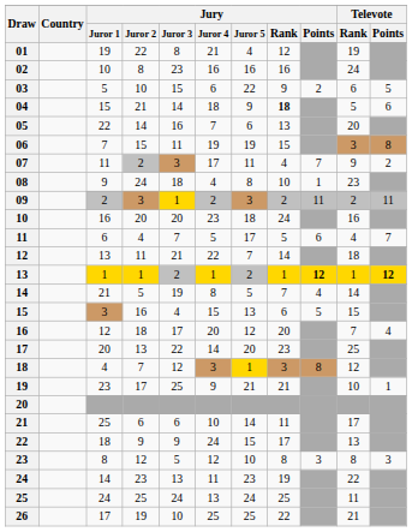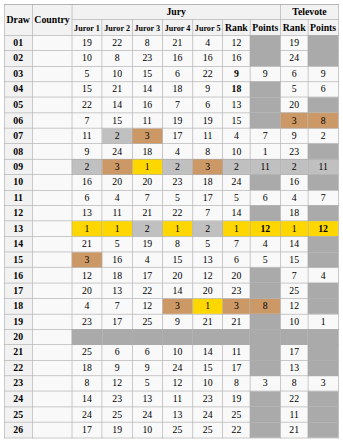03 | Jury / Rank: normal -> bold
03 | Jury / Points: 2 -> 9
03 | Televote / Points: 5 -> 9
